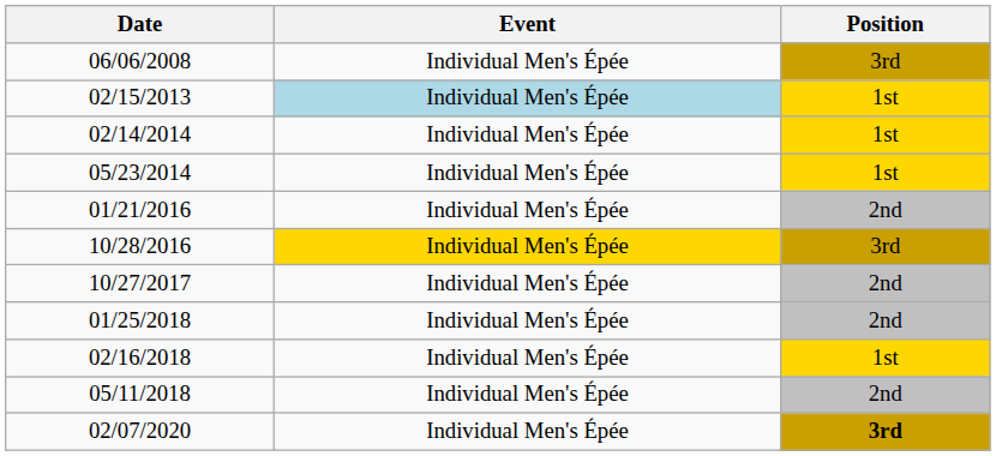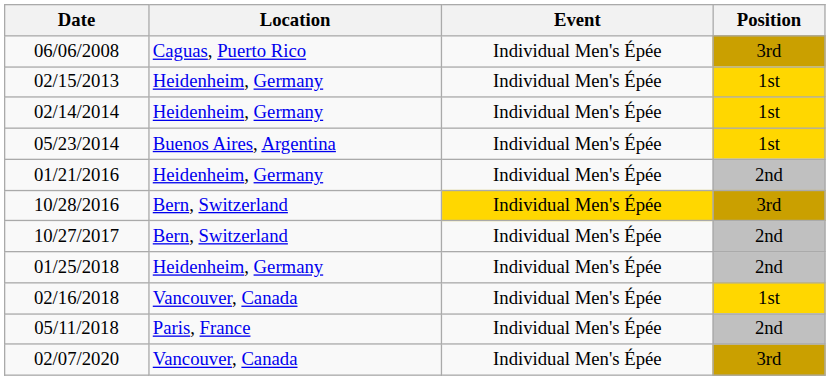+ column: Location | Caguas, Puerto Rico | Heidenheim, Germany | Heidenheim, Germany | Buenos Aires, Argentina | Heidenheim, Germany | Bern, Switzerland | Bern, Switzerland | Heidenheim, Germany | Vancouver, Canada | Paris, France | Vancouver, Canada
02/15/2013 | Event: lightblue background -> no background
02/07/2020 | Position: bold -> normal
